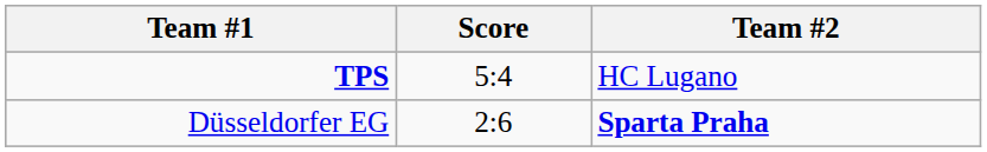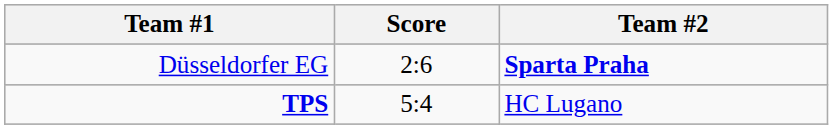rows swapped: Düsseldorfer EG <-> TPS
